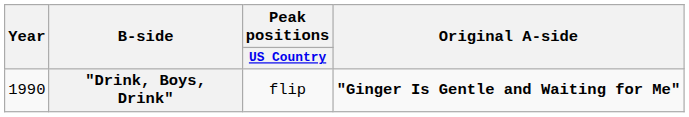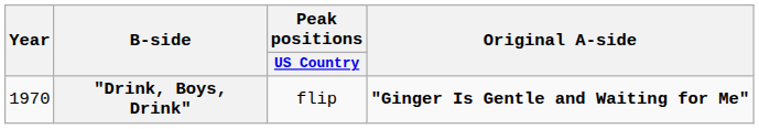"Drink, Boys, Drink" | Year: 1990 -> 1970
